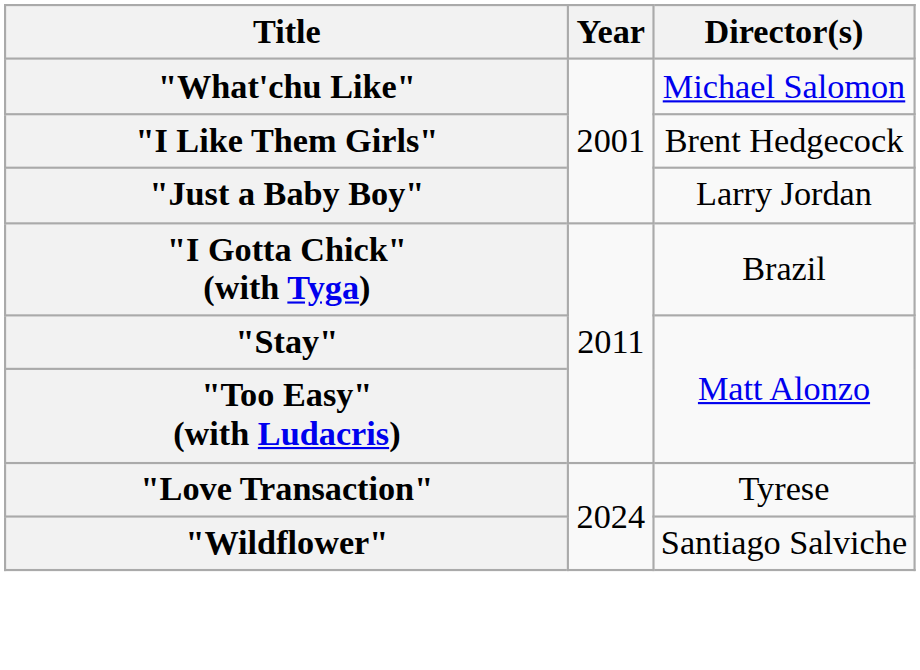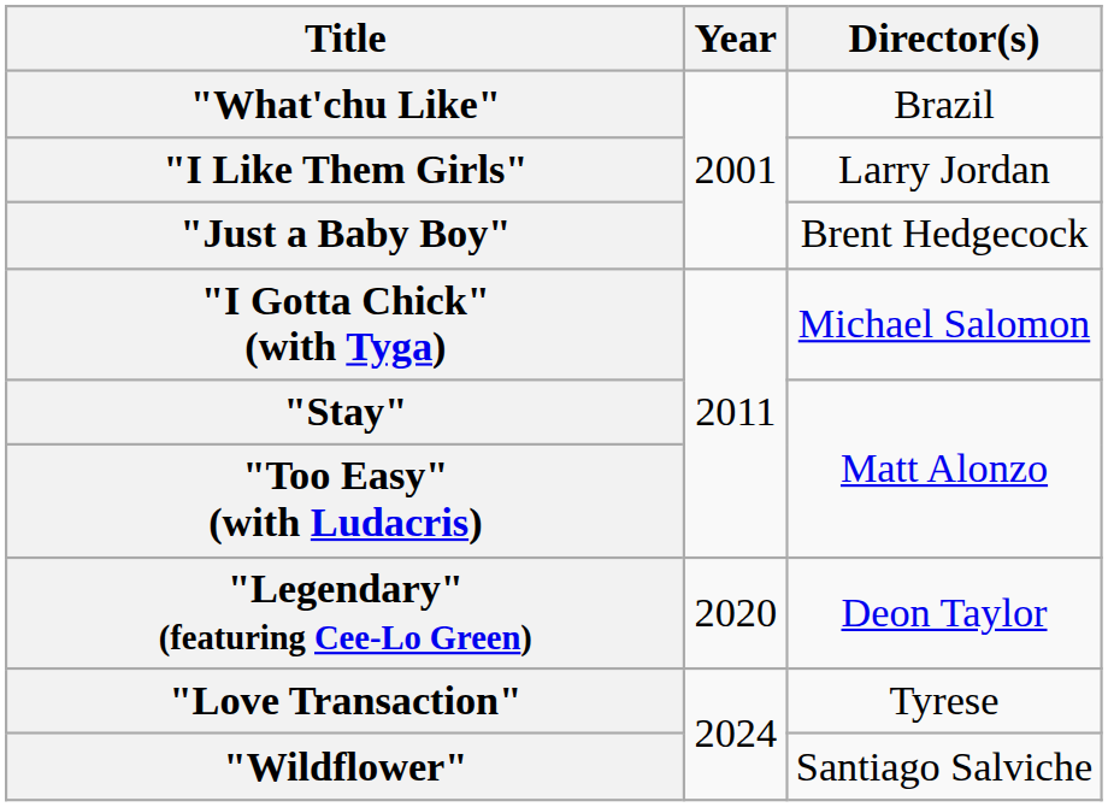"What'chu Like" | Director(s): Michael Salomon -> Brazil
"I Like Them Girls" | Director(s): Brent Hedgecock -> Larry Jordan
"Just a Baby Boy" | Director(s): Larry Jordan -> Brent Hedgecock
"I Gotta Chick" (with Tyga) | Director(s): Brazil -> Michael Salomon
+ row: "Legendary" (featuring Cee-Lo Green) | 2020 | Deon Taylor
